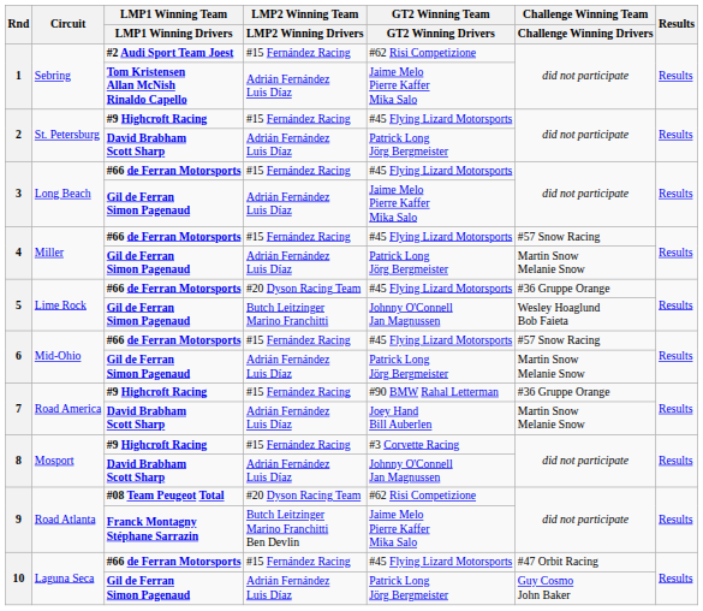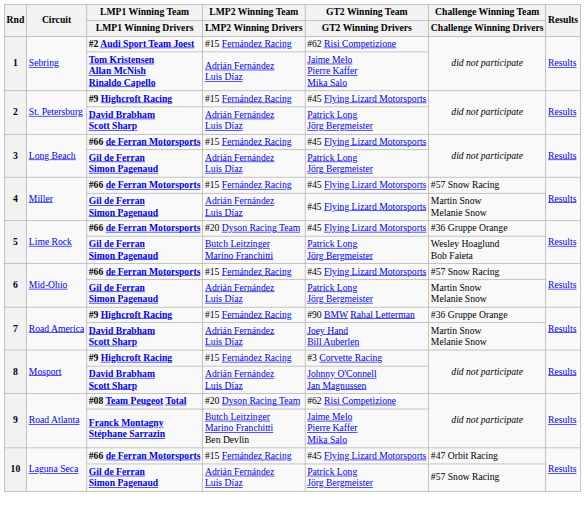3 / Gil de Ferran Simon Pagenaud | GT2 Winning Team / GT2 Winning Drivers: Jaime Melo Pierre Kaffer Mika Salo -> Patrick Long Jörg Bergmeister
4 / Gil de Ferran Simon Pagenaud | GT2 Winning Team / GT2 Winning Drivers: Patrick Long Jörg Bergmeister -> #45 Flying Lizard Motorsports
5 / Gil de Ferran Simon Pagenaud | GT2 Winning Team / GT2 Winning Drivers: Johnny O'Connell Jan Magnussen -> Patrick Long Jörg Bergmeister
10 / Gil de Ferran Simon Pagenaud | Challenge Winning Team / Challenge Winning Drivers: Guy Cosmo John Baker -> #57 Snow Racing
